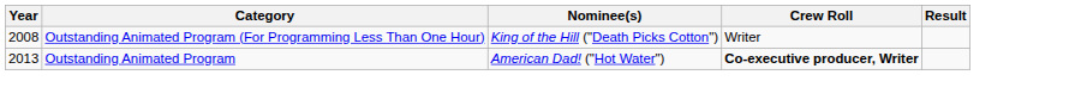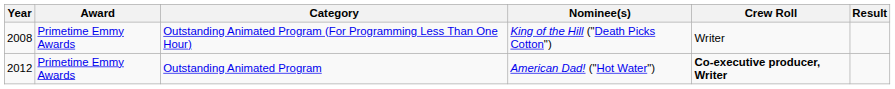+ column: Award | Primetime Emmy Awards | Primetime Emmy Awards
Outstanding Animated Program | Year: 2013 -> 2012
